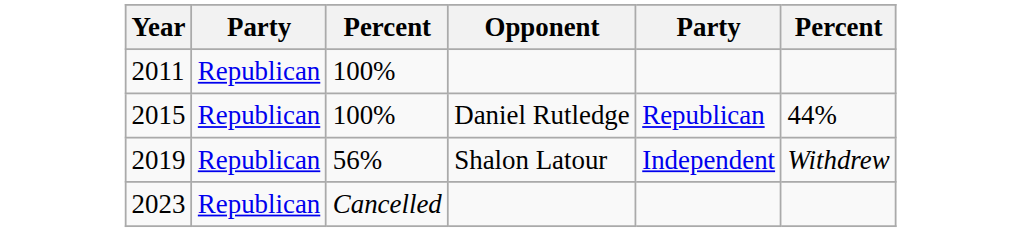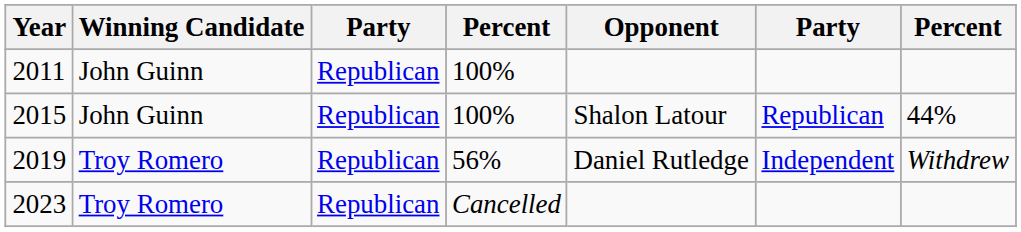+ column: Winning Candidate | John Guinn | John Guinn | Troy Romero | Troy Romero
2015 | Opponent: Daniel Rutledge -> Shalon Latour
2019 | Opponent: Shalon Latour -> Daniel Rutledge
